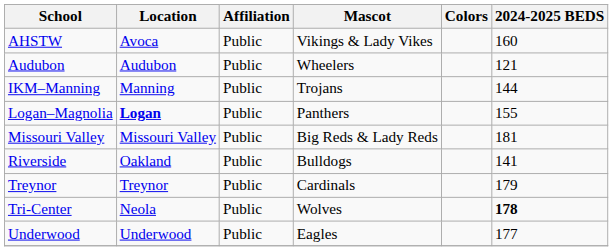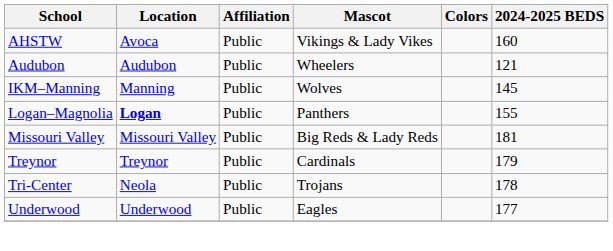IKM–Manning | Mascot: Trojans -> Wolves
IKM–Manning | 2024-2025 BEDS: 144 -> 145
- row: Riverside | Oakland | Public | Bulldogs | 141
Tri-Center | Mascot: Wolves -> Trojans
Tri-Center | 2024-2025 BEDS: bold -> normal
